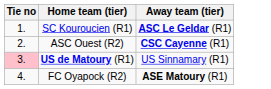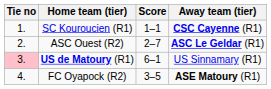+ column: Score | 1–1 | 2–7 | 6–1 | 3–5
SC Kouroucien (R1) | Away team (tier): ASC Le Geldar (R1) -> CSC Cayenne (R1)
ASC Ouest (R2) | Away team (tier): CSC Cayenne (R1) -> ASC Le Geldar (R1)
